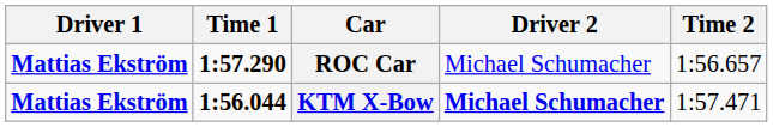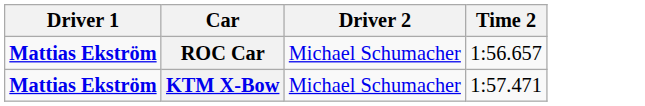- column: Time 1 | 1:57.290 | 1:56.044
KTM X-Bow | Driver 2: bold -> normal
